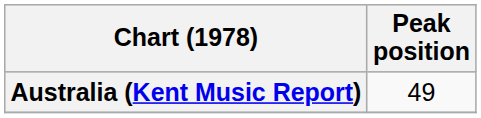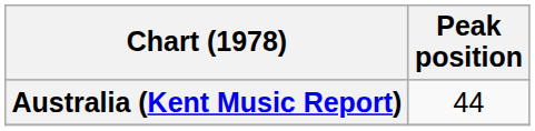Australia (Kent Music Report) | Peak position: 49 -> 44
